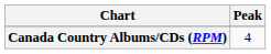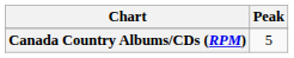Canada Country Albums/CDs (RPM) | Peak: 4 -> 5
